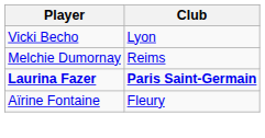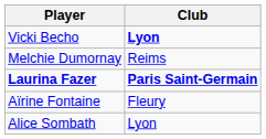Vicki Becho | Club: normal -> bold
+ row: Alice Sombath | Lyon
